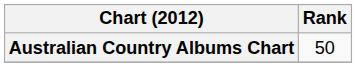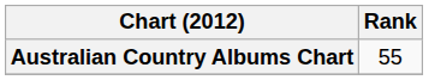Australian Country Albums Chart | Rank: 50 -> 55
